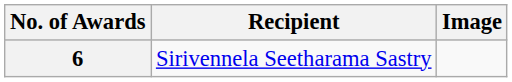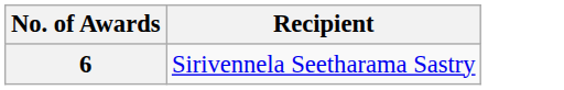- column: Image
